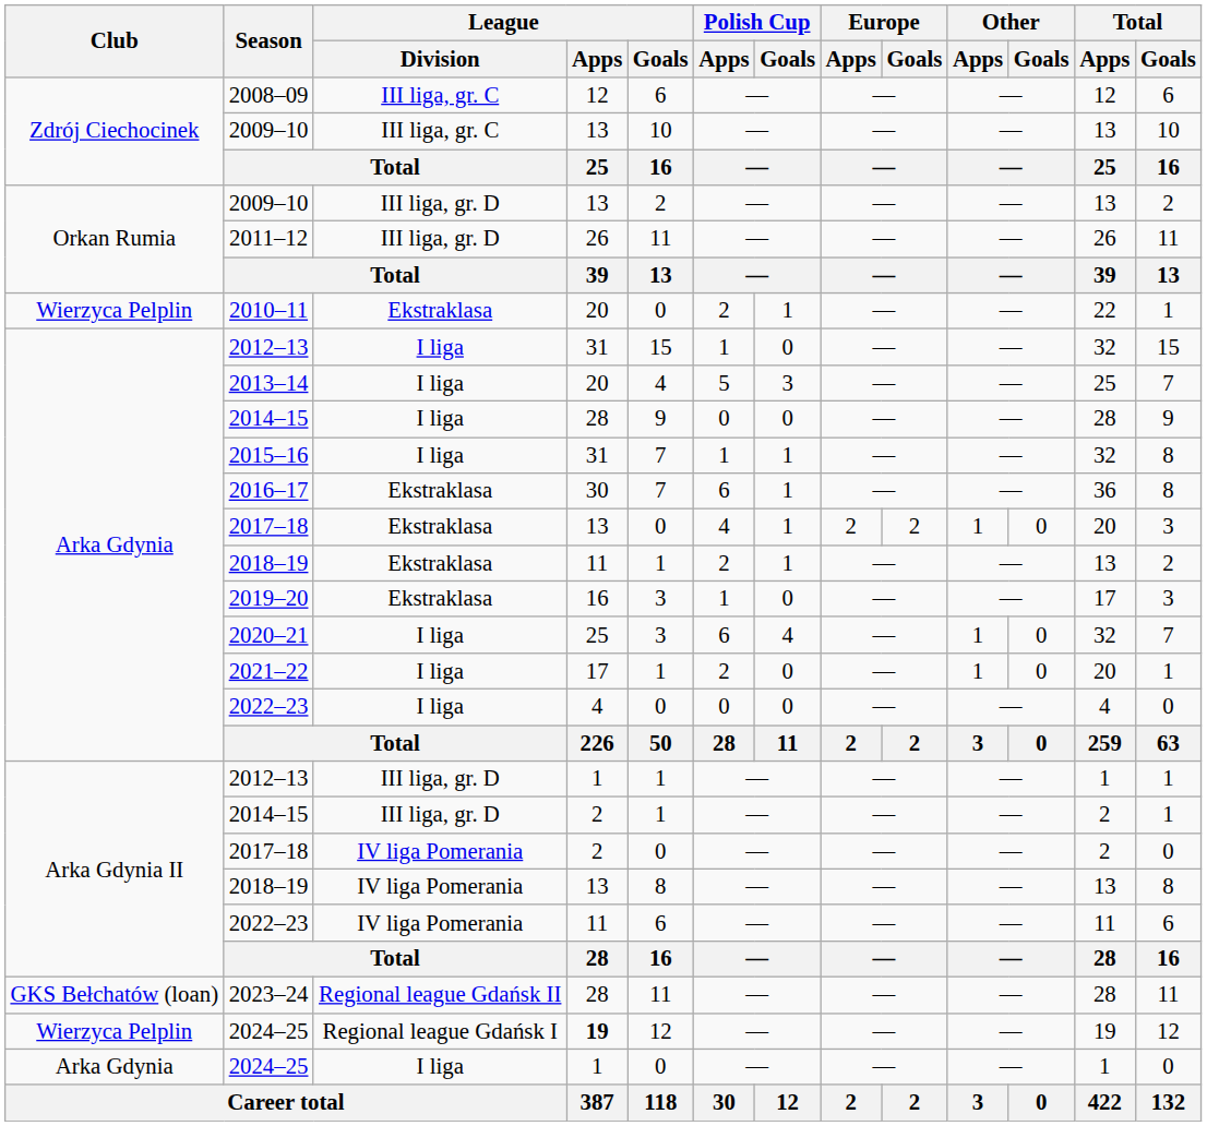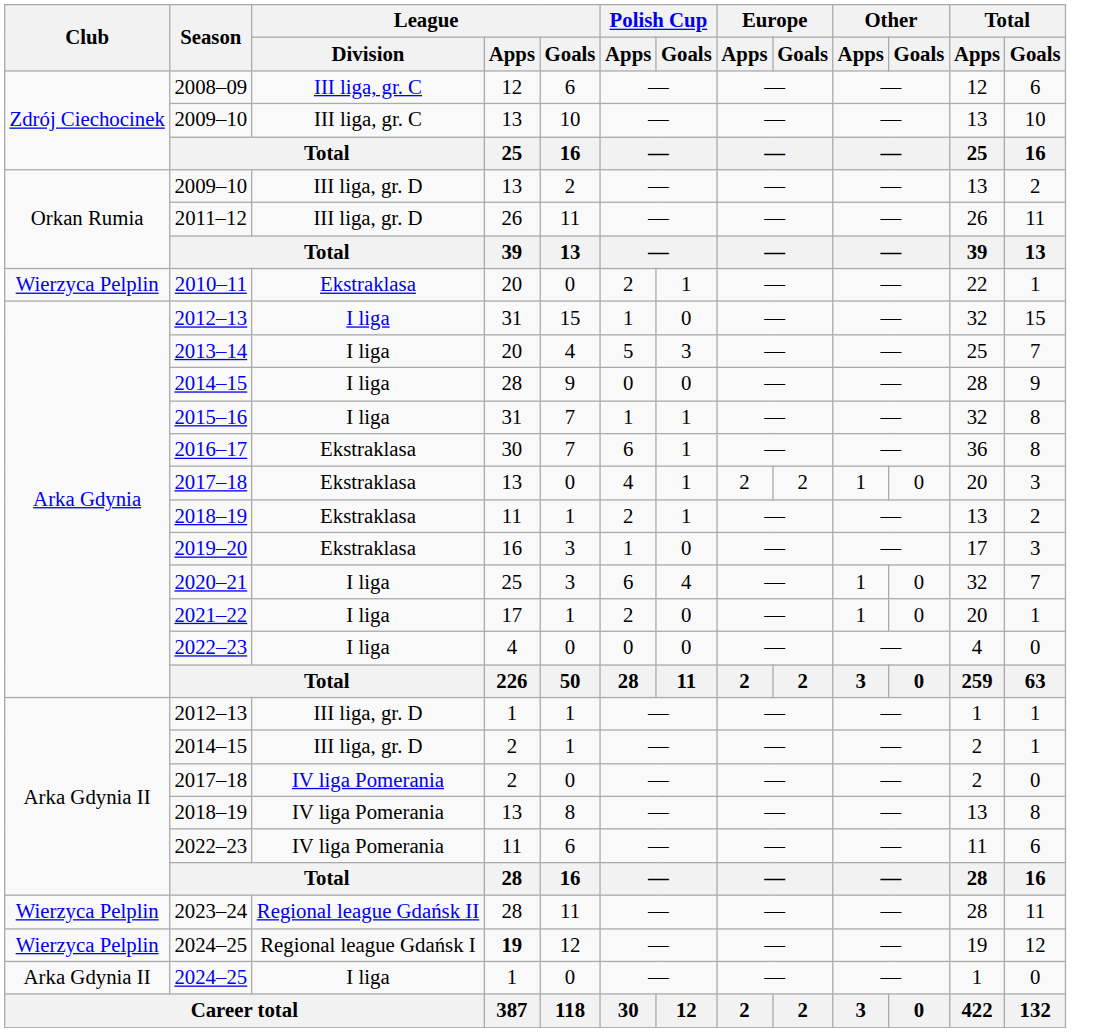2023–24 | Club: GKS Bełchatów (loan) -> Wierzyca Pelplin
2024–25 / I liga | Club: Arka Gdynia -> Arka Gdynia II
